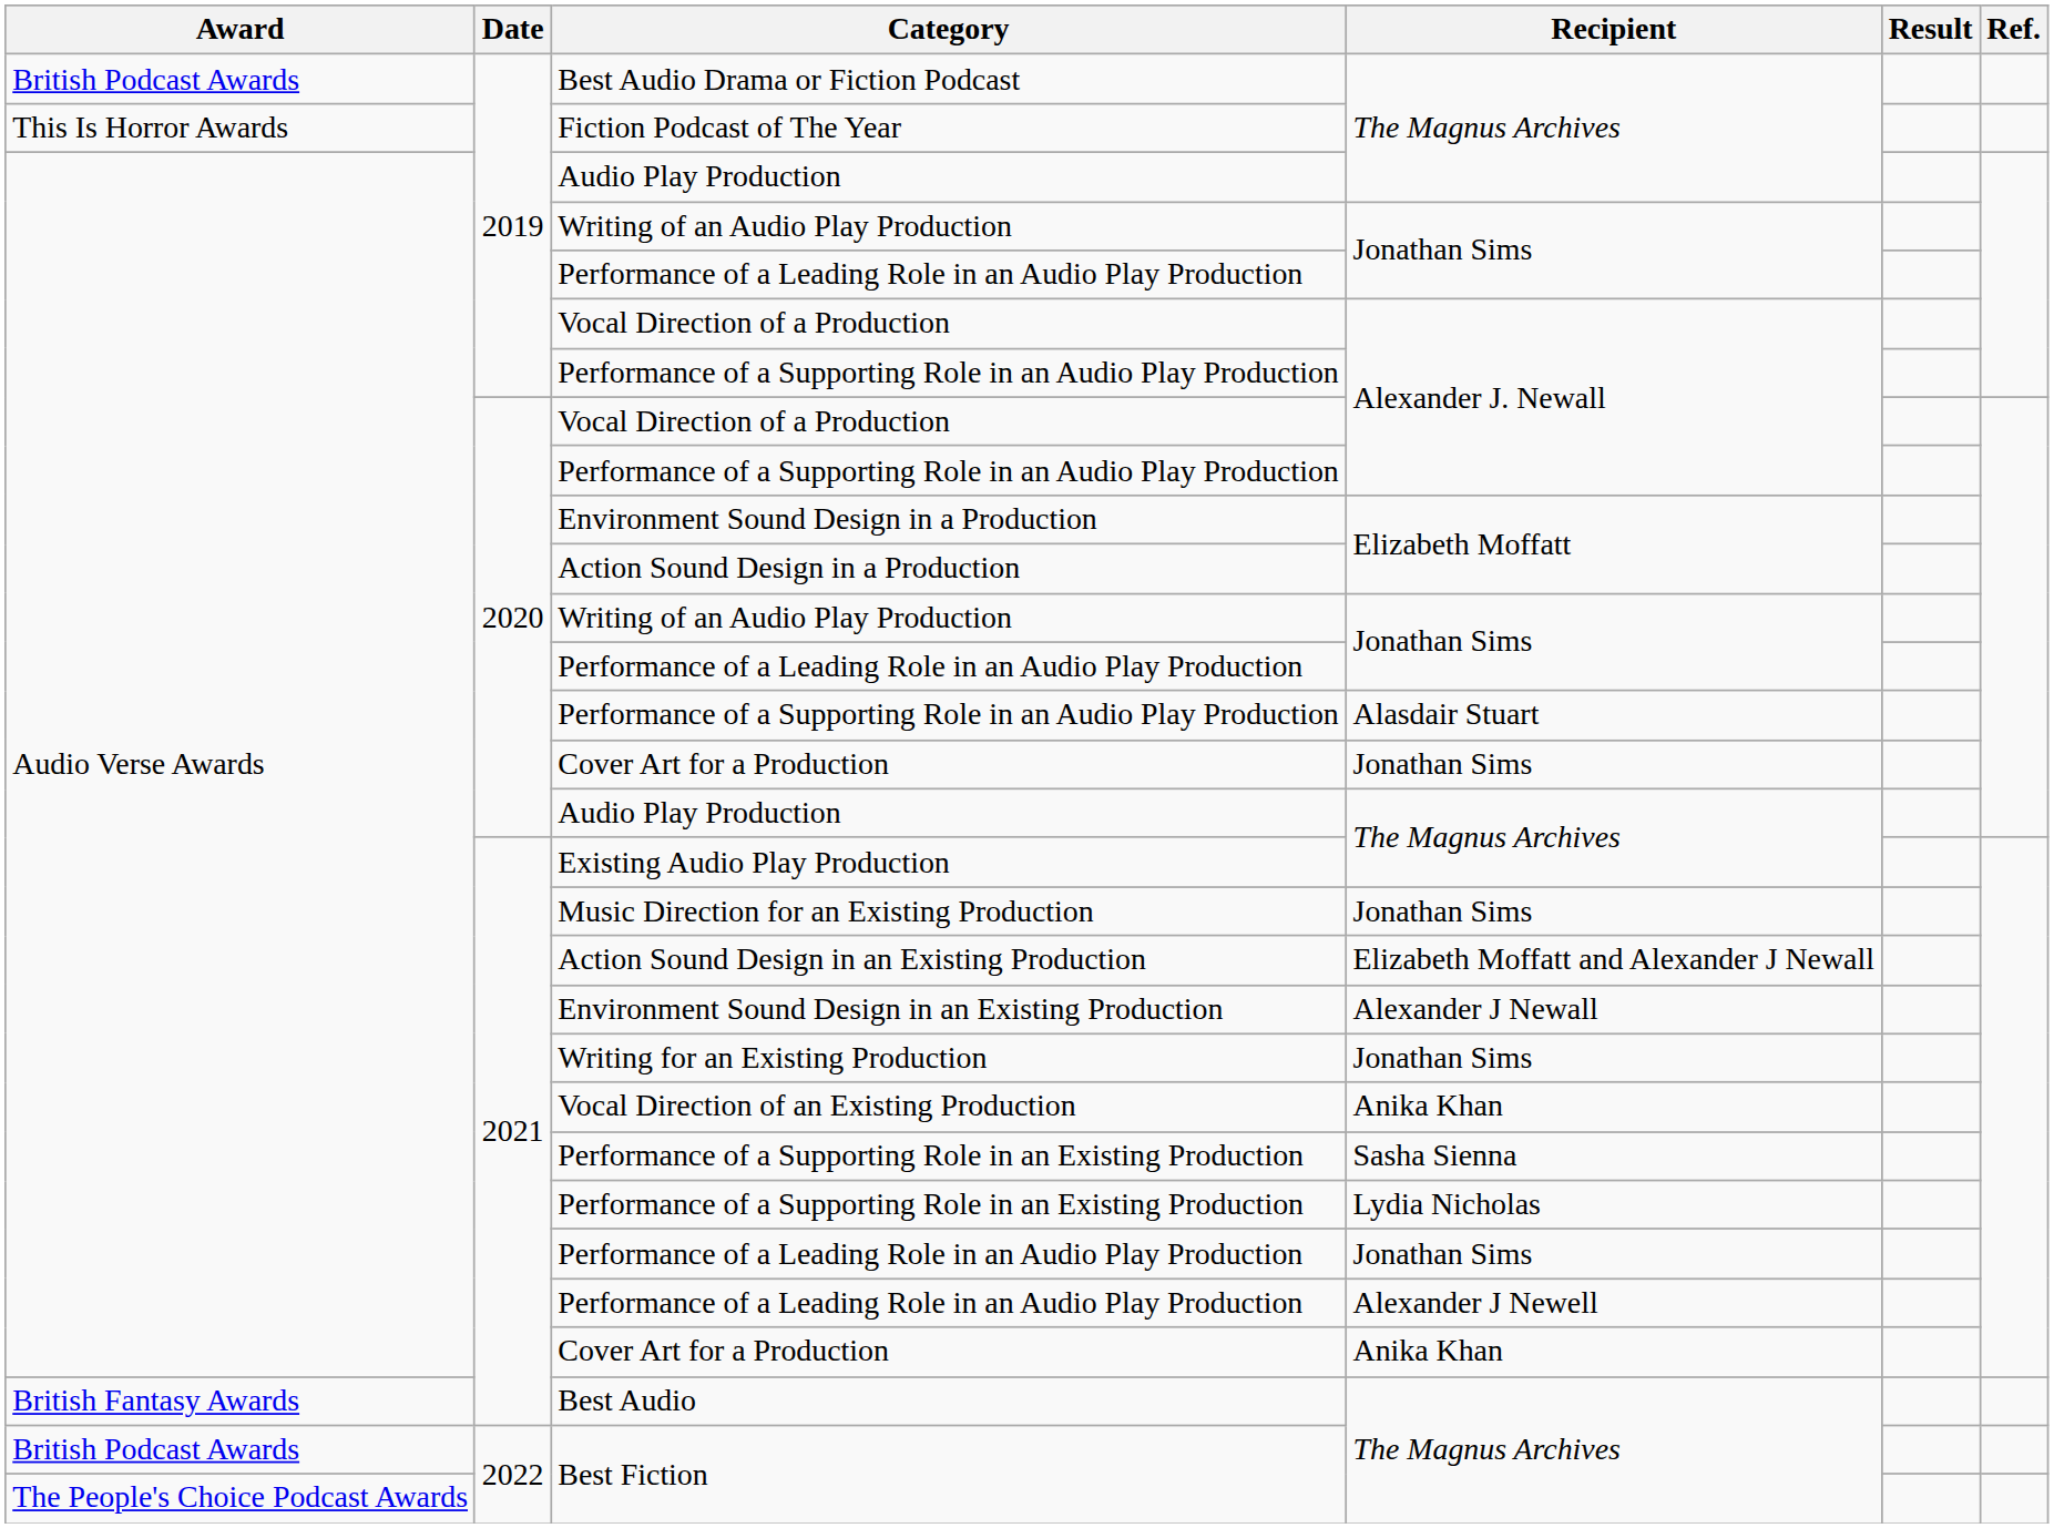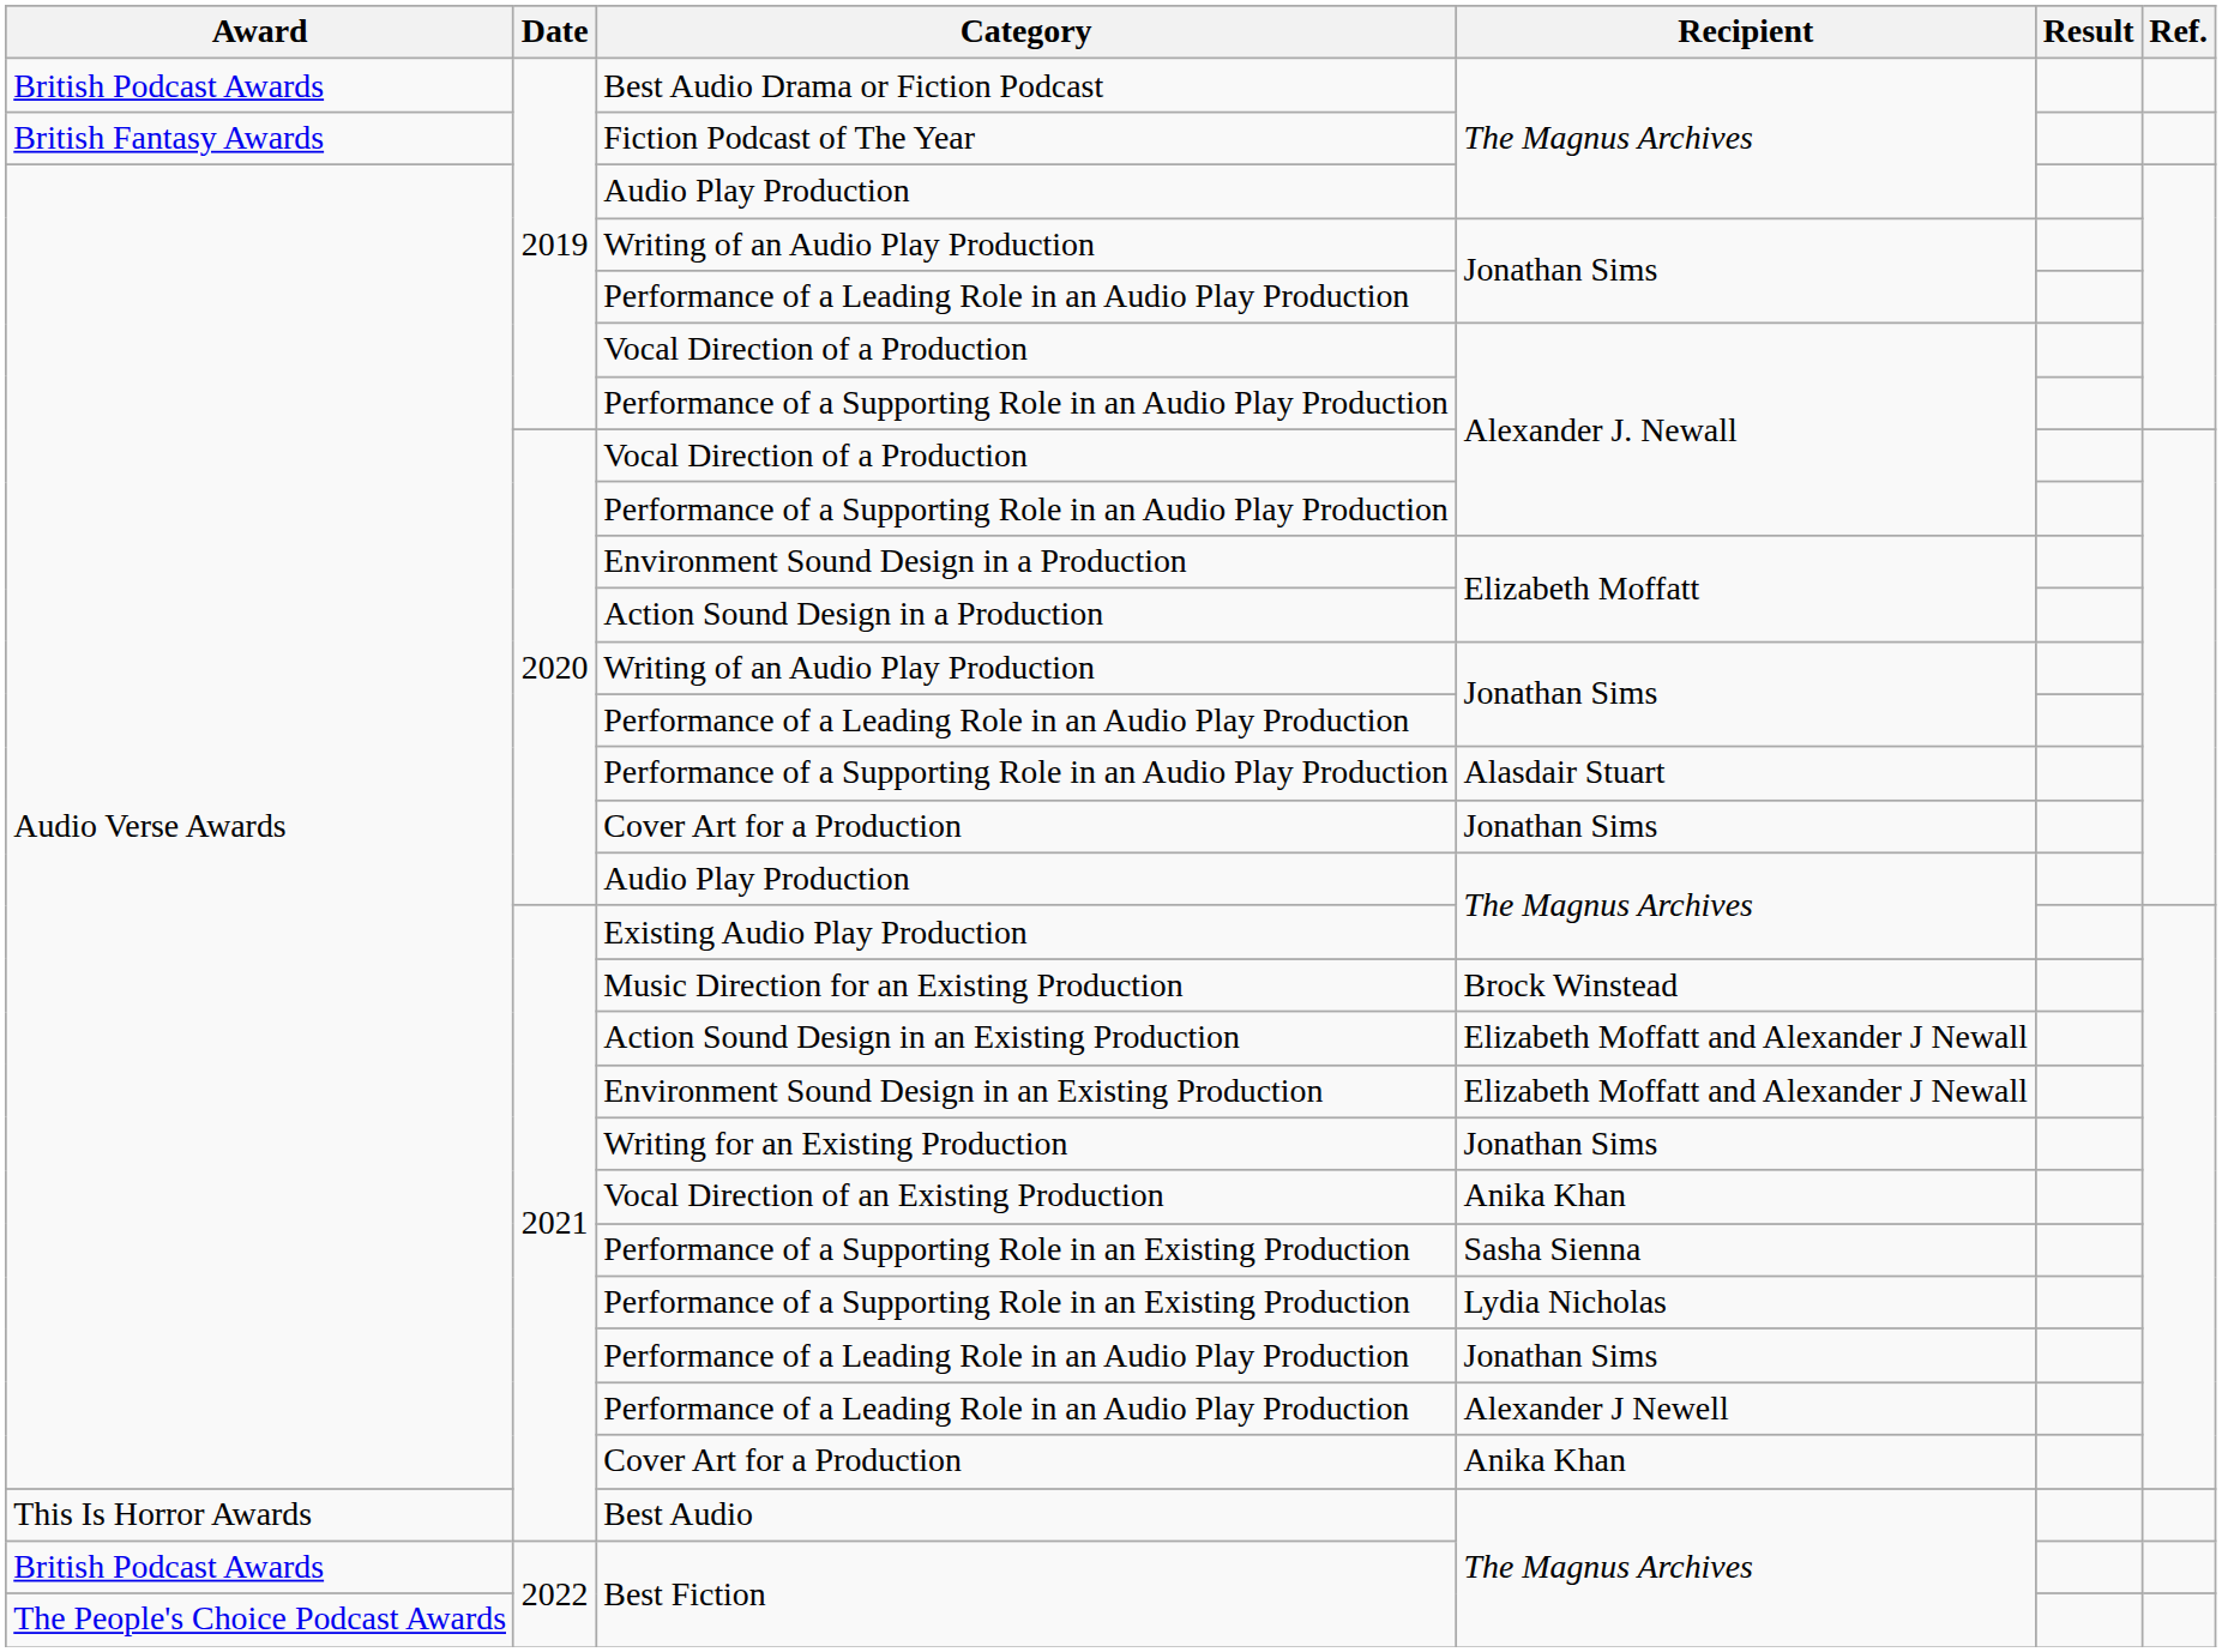Fiction Podcast of The Year | Award: This Is Horror Awards -> British Fantasy Awards
Music Direction for an Existing Production | Recipient: Jonathan Sims -> Brock Winstead
Environment Sound Design in an Existing Production | Recipient: Alexander J Newall -> Elizabeth Moffatt and Alexander J Newall
Best Audio | Award: British Fantasy Awards -> This Is Horror Awards
